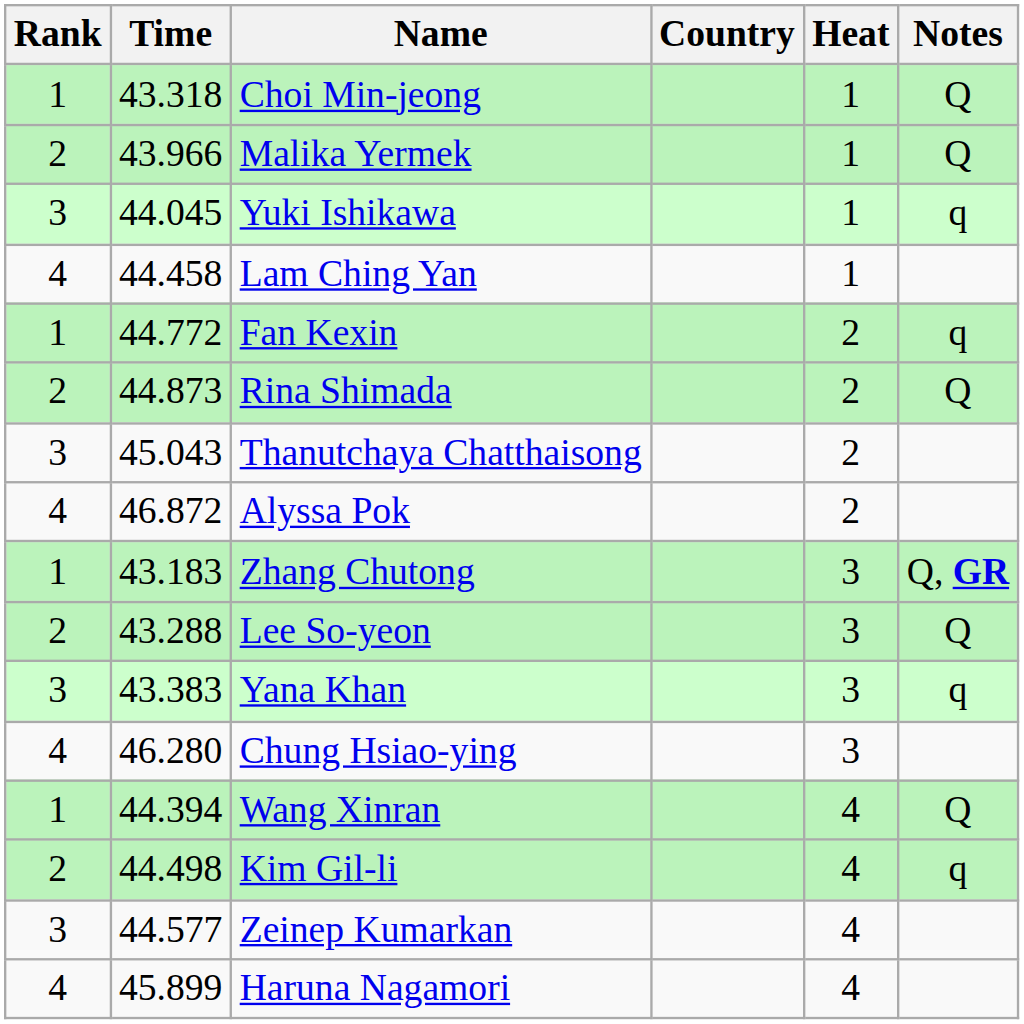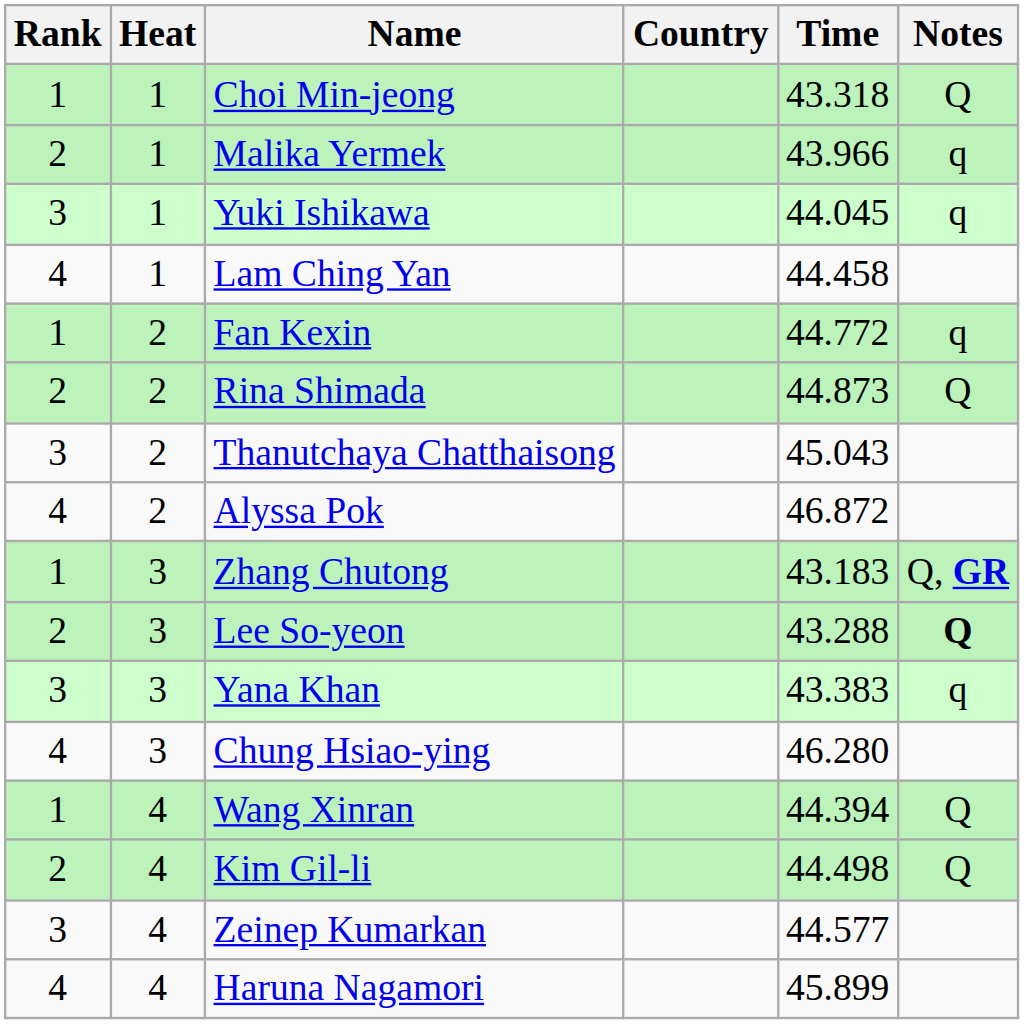columns swapped: Heat <-> Time
Malika Yermek | Notes: Q -> q
Lee So-yeon | Notes: normal -> bold
Kim Gil-li | Notes: q -> Q
